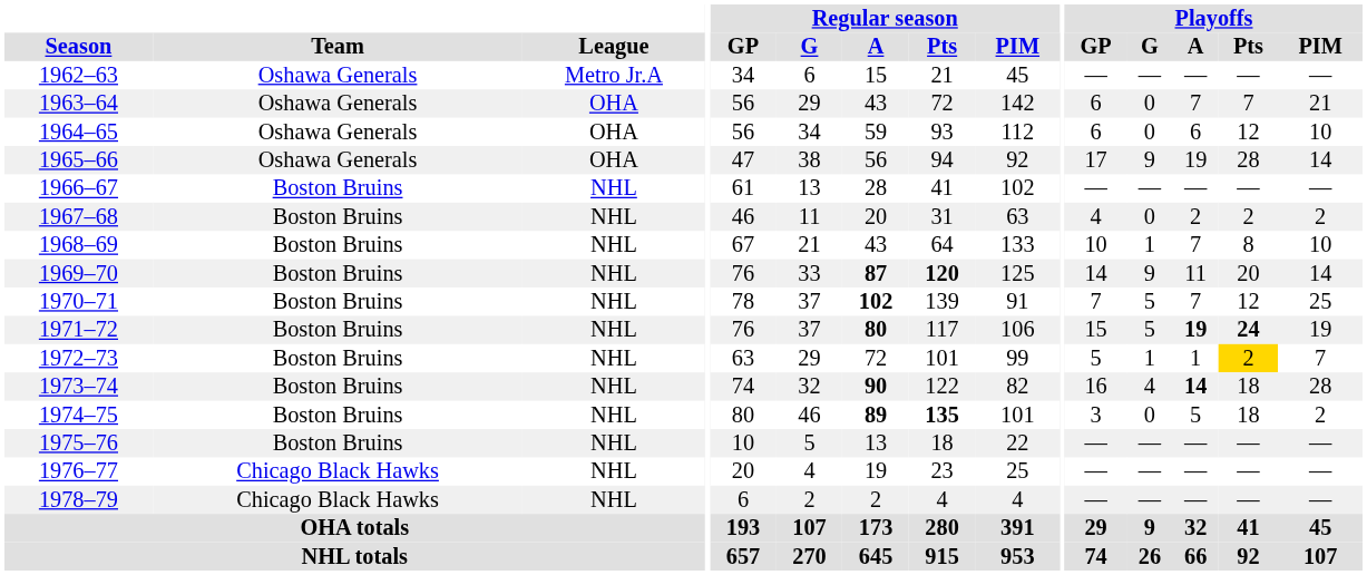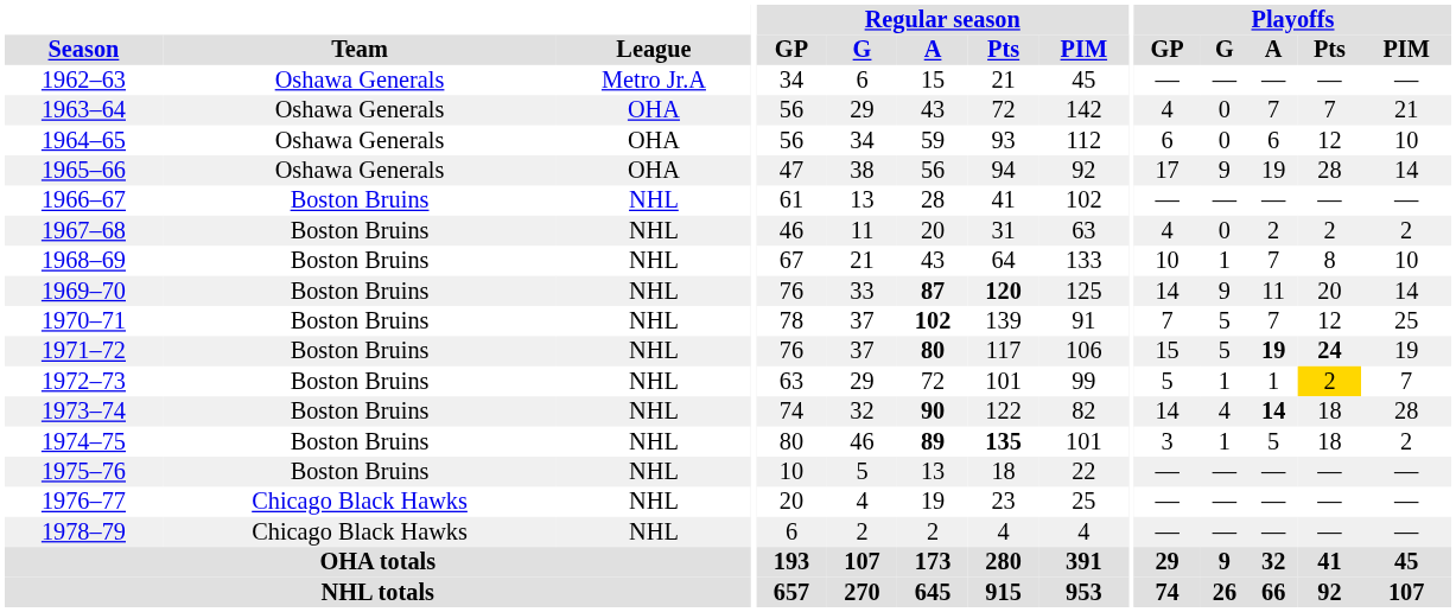1963–64 | Playoffs / GP: 6 -> 4
1973–74 | Playoffs / GP: 16 -> 14
1974–75 | Playoffs / G: 0 -> 1
